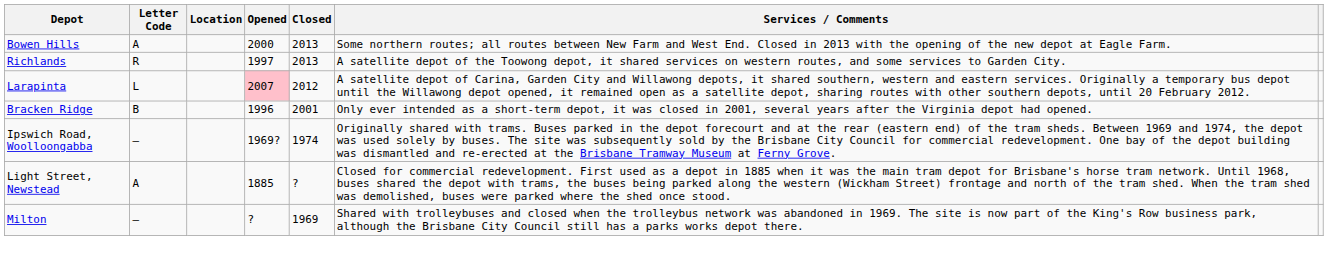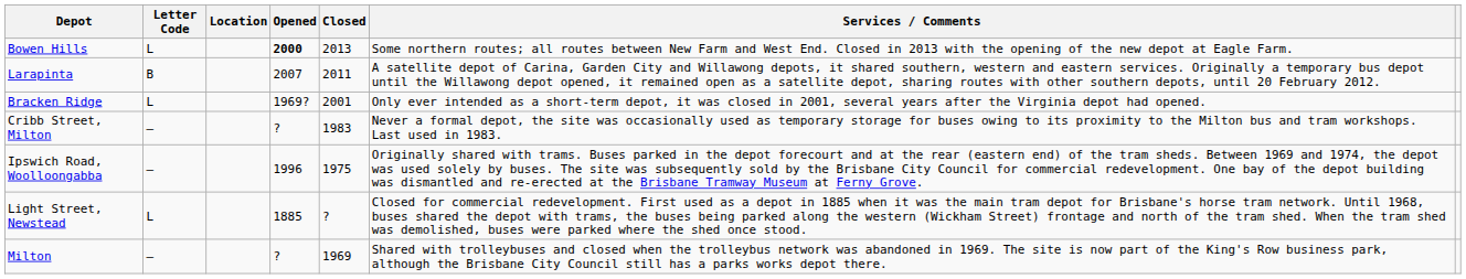Bowen Hills | Letter Code: A -> L
Bowen Hills | Opened: normal -> bold
- row: Richlands | R | 1997 | 2013 | A satellite depot of the Toowong depot, it shared services on western routes, and some services to Garden City.
Larapinta | Letter Code: L -> B
Larapinta | Opened: pink background -> no background
Larapinta | Closed: 2012 -> 2011
Bracken Ridge | Letter Code: B -> L
Bracken Ridge | Opened: 1996 -> 1969?
+ row: Cribb Street, Milton | – | ? | 1983 | Never a formal depot, the site was occasionally used as temporary storage for buses owing to its proximity to the Milton bus and tram workshops. Last used in 1983.
Ipswich Road, Woolloongabba | Opened: 1969? -> 1996
Ipswich Road, Woolloongabba | Closed: 1974 -> 1975
Light Street, Newstead | Letter Code: A -> L
